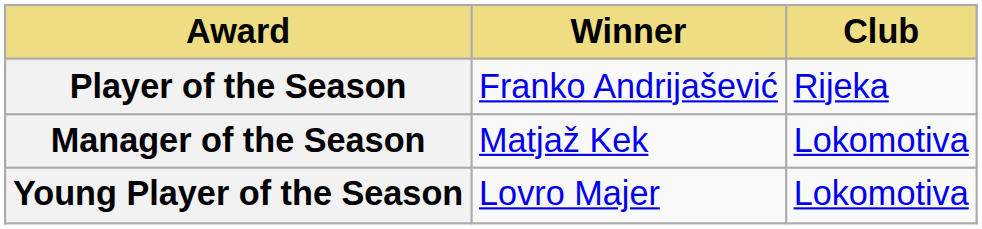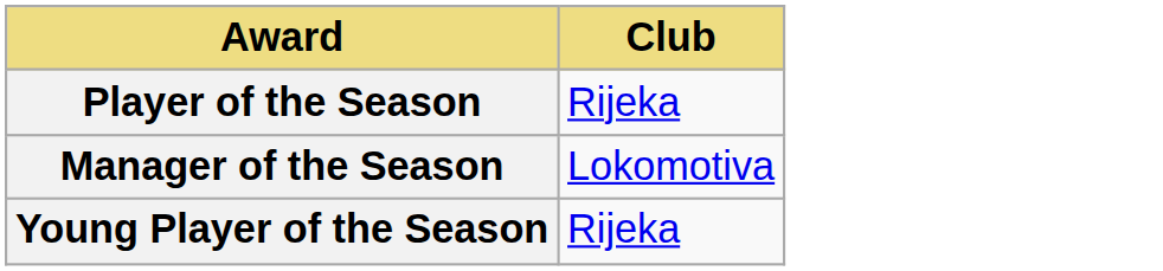- column: Winner | Franko Andrijašević | Matjaž Kek | Lovro Majer
Young Player of the Season | Club: Lokomotiva -> Rijeka
